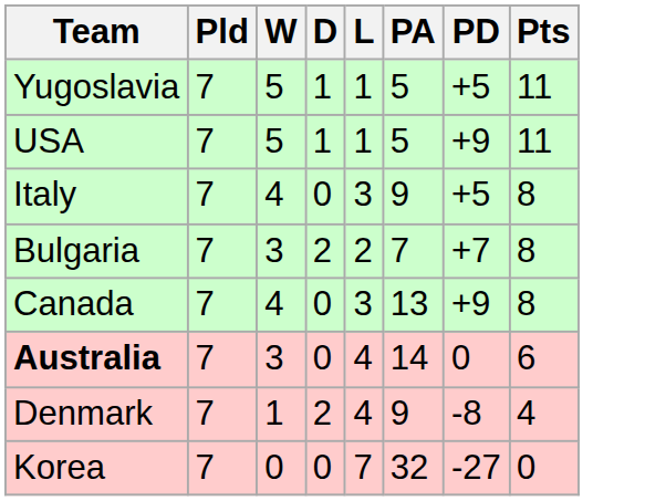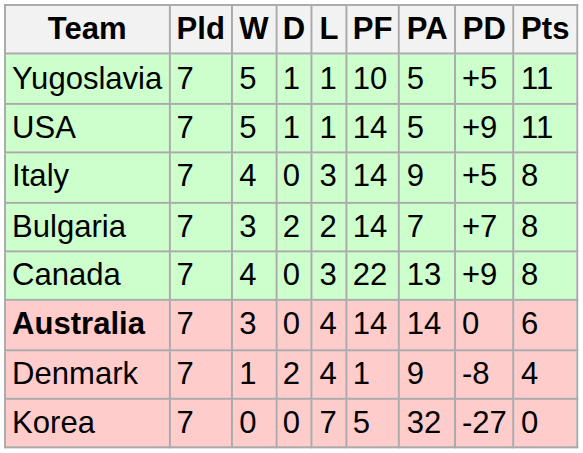+ column: PF | 10 | 14 | 14 | 14 | 22 | 14 | 1 | 5
